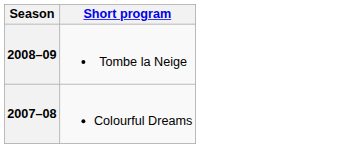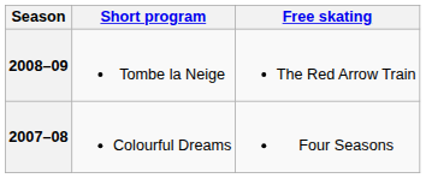+ column: Free skating | The Red Arrow Train | Four Seasons
